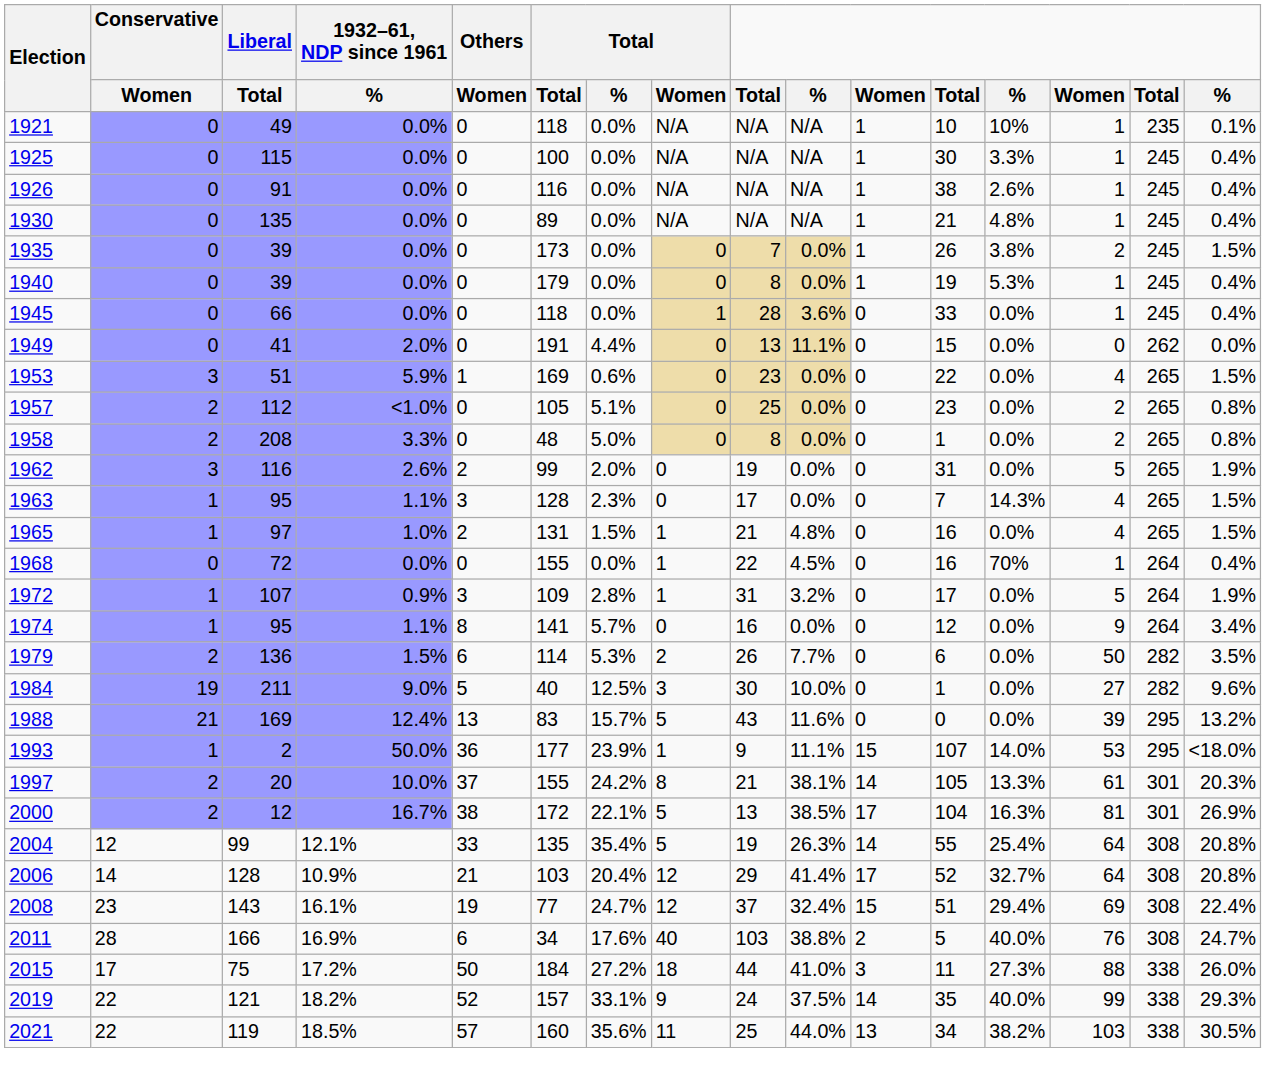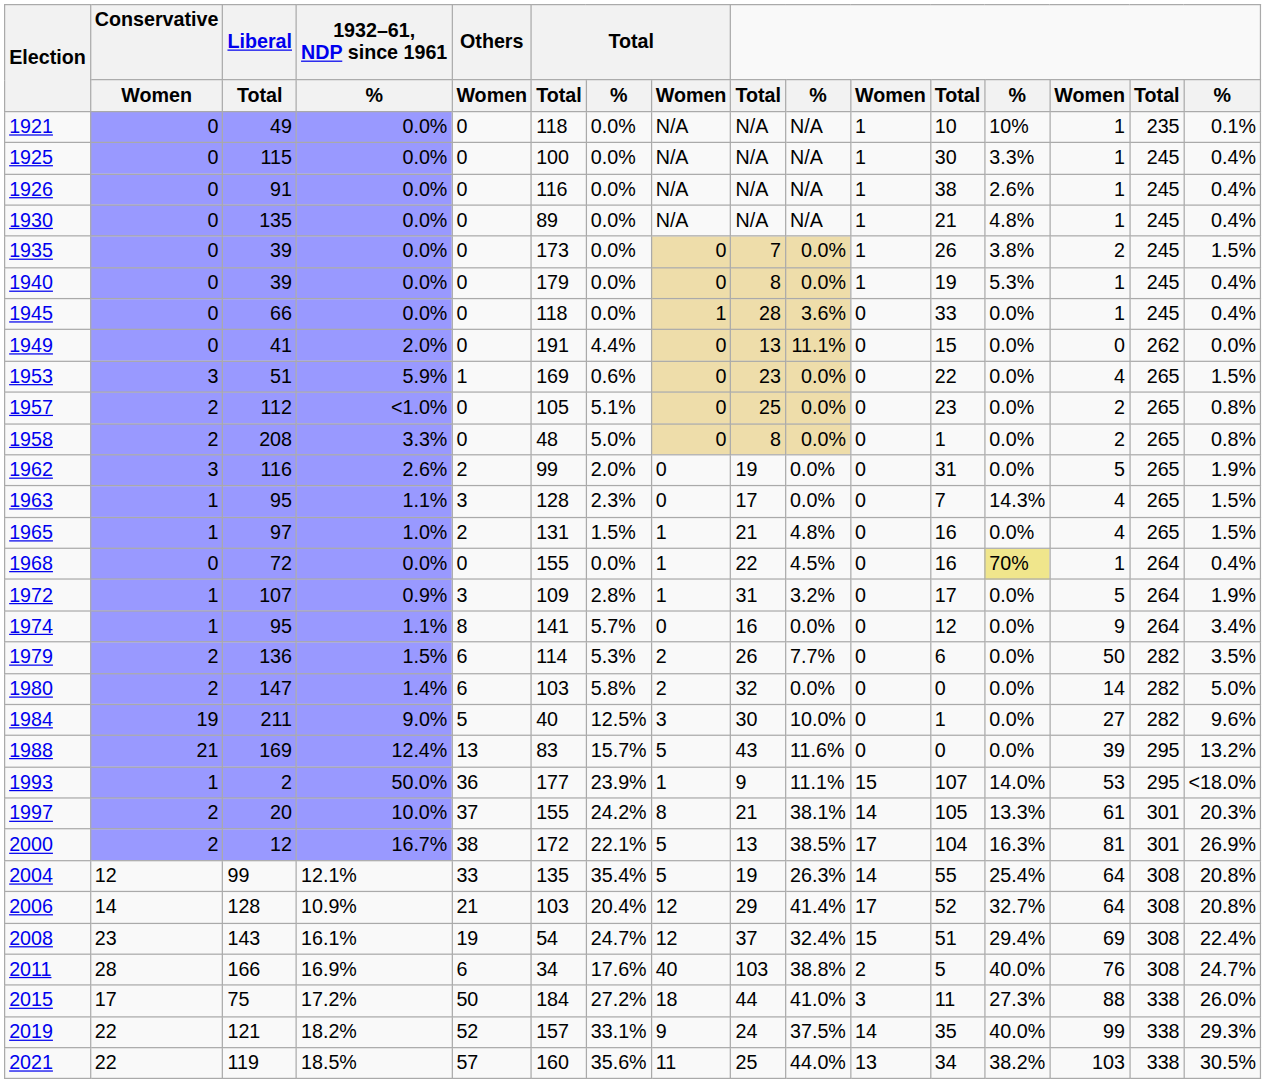1968 | column 13: no background -> khaki background
+ row: 1980 | 2 | 147 | 1.4% | 6 | 103 | 5.8% | 2 | 32 | 0.0% | 0 | 0 | 0.0% | 14 | 282 | 5.0%
2008 | column 6: 77 -> 54
